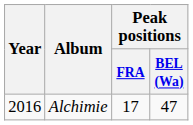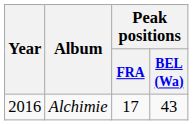Alchimie | Peak positions / BEL (Wa): 47 -> 43
